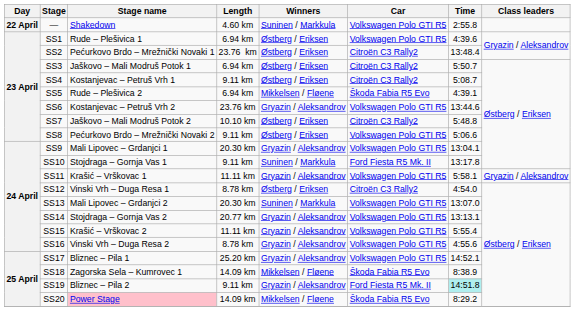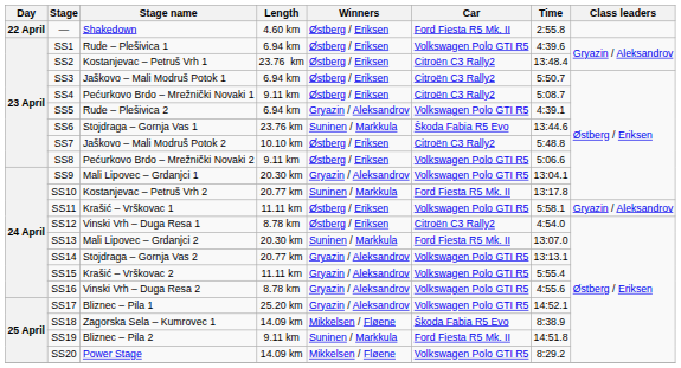— | Winners: Suninen / Markkula -> Østberg / Eriksen
— | Car: Volkswagen Polo GTI R5 -> Ford Fiesta R5 Mk. II
SS2 | Stage name: Pećurkovo Brdo – Mrežnički Novaki 1 -> Kostanjevac – Petruš Vrh 1
SS4 | Stage name: Kostanjevac – Petruš Vrh 1 -> Pećurkovo Brdo – Mrežnički Novaki 1
SS5 | Winners: Mikkelsen / Fløene -> Gryazin / Aleksandrov
SS5 | Car: Škoda Fabia R5 Evo -> Volkswagen Polo GTI R5
SS6 | Stage name: Kostanjevac – Petruš Vrh 2 -> Stojdraga – Gornja Vas 1
SS6 | Winners: Gryazin / Aleksandrov -> Suninen / Markkula
SS6 | Car: Volkswagen Polo GTI R5 -> Škoda Fabia R5 Evo
SS10 | Stage name: Stojdraga – Gornja Vas 1 -> Kostanjevac – Petruš Vrh 2
SS10 | Length: 9.11 km -> 20.77 km
SS11 | Winners: Gryazin / Aleksandrov -> Østberg / Eriksen
SS13 | Car: Volkswagen Polo GTI R5 -> Ford Fiesta R5 Mk. II
SS19 | Winners: Gryazin / Aleksandrov -> Suninen / Markkula
SS19 | Time: paleturquoise background -> no background
SS20 | Stage name: pink background -> no background
SS20 | Car: Škoda Fabia R5 Evo -> Volkswagen Polo GTI R5
